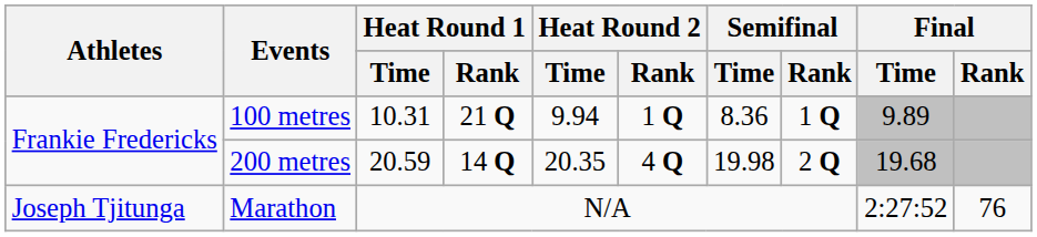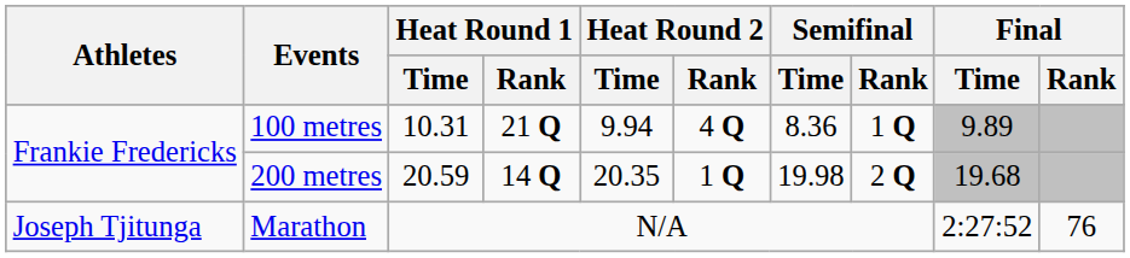100 metres | Heat Round 2 / Rank: 1 Q -> 4 Q
200 metres | Heat Round 2 / Rank: 4 Q -> 1 Q
